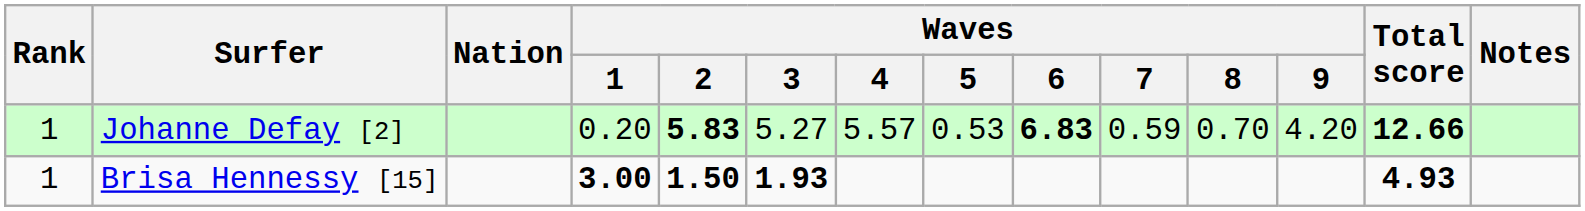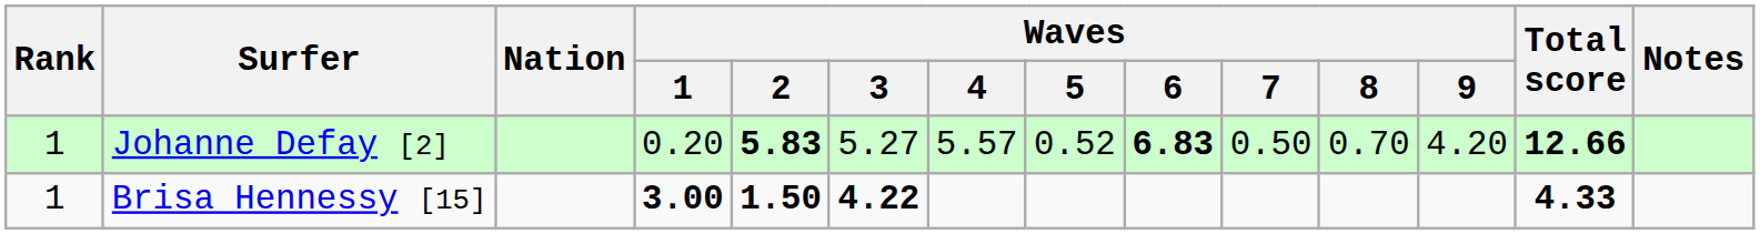Johanne Defay [2] | Waves / 5: 0.53 -> 0.52
Johanne Defay [2] | Waves / 7: 0.59 -> 0.50
Brisa Hennessy [15] | Waves / 3: 1.93 -> 4.22
Brisa Hennessy [15] | Total score: 4.93 -> 4.33
